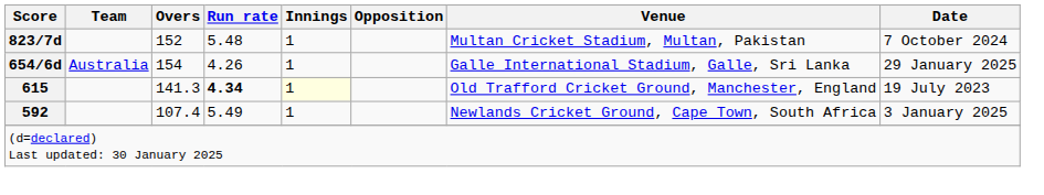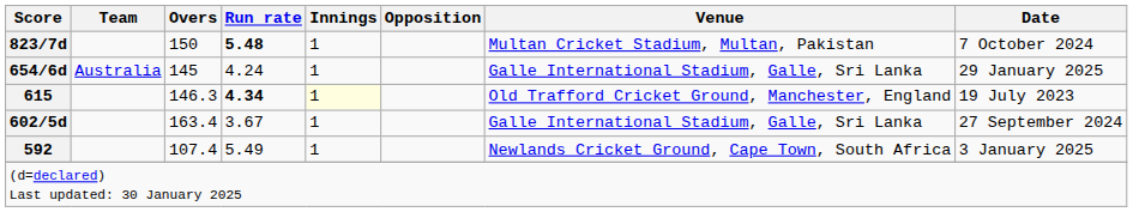823/7d | Overs: 152 -> 150
823/7d | Run rate: normal -> bold
654/6d | Overs: 154 -> 145
654/6d | Run rate: 4.26 -> 4.24
615 | Overs: 141.3 -> 146.3
+ row: 602/5d | 163.4 | 3.67 | 1 | Galle International Stadium, Galle, Sri Lanka | 27 September 2024
